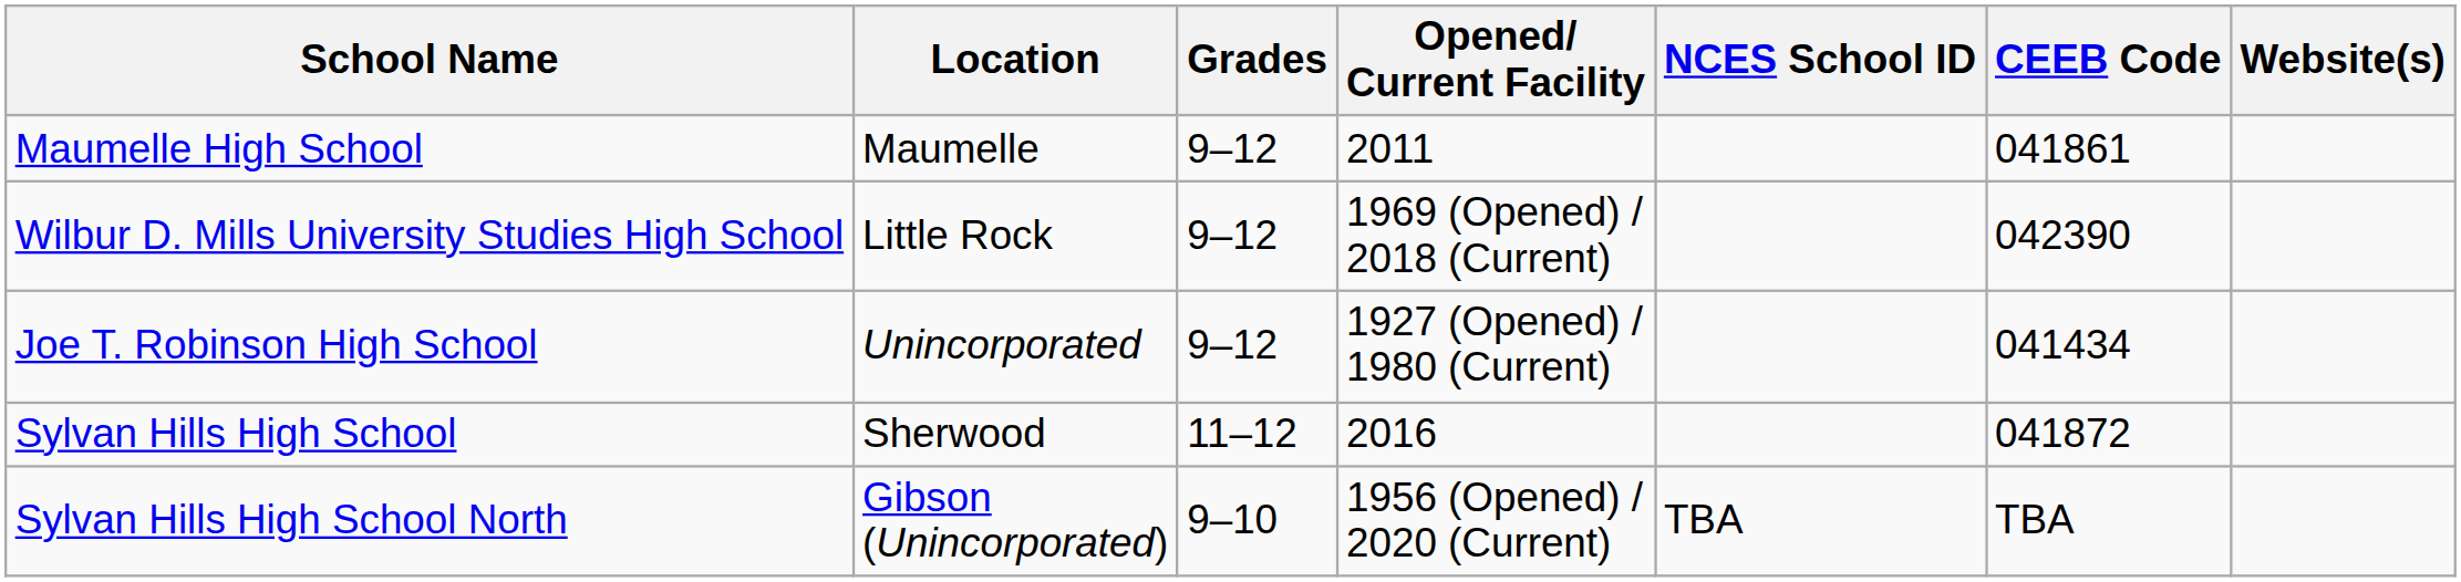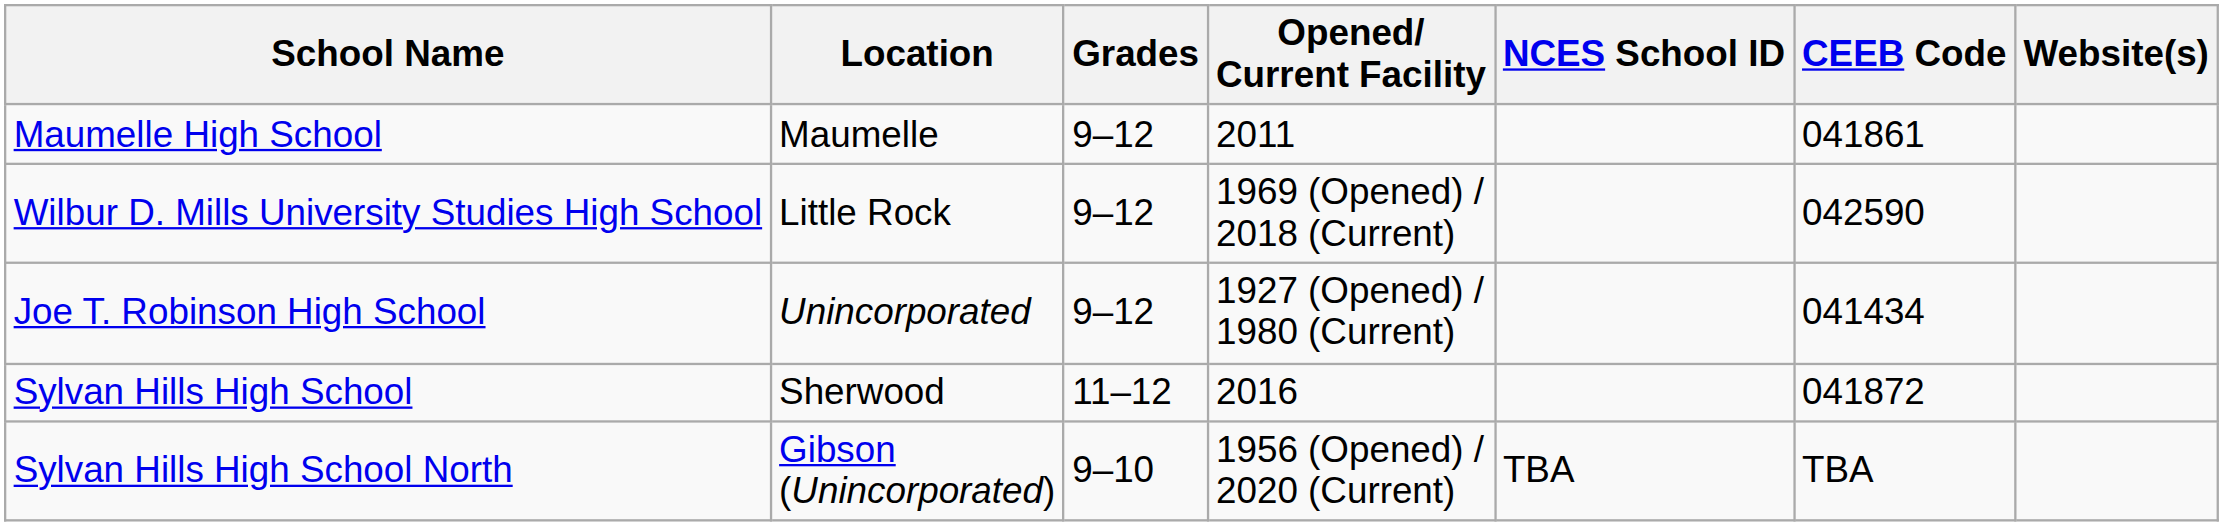Wilbur D. Mills University Studies High School | CEEB Code: 042390 -> 042590
